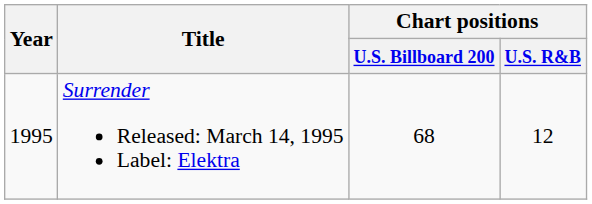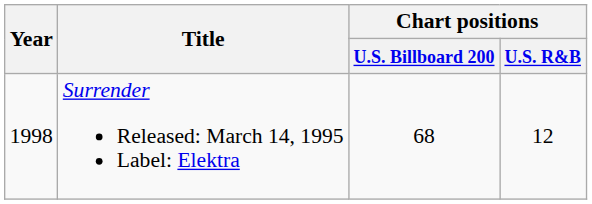Surrender Released: March 14, 1995 Label: Elektra | Year: 1995 -> 1998
